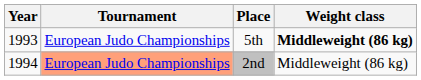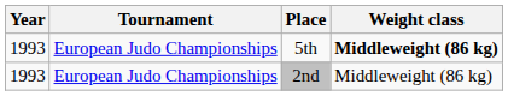2nd | Year: 1994 -> 1993
2nd | Tournament: lightsalmon background -> no background
